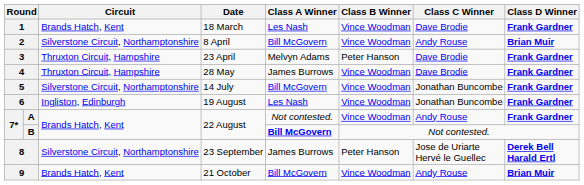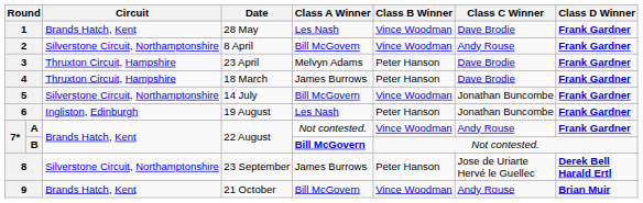1 | Date: 18 March -> 28 May
2 | Class D Winner: Brian Muir -> Frank Gardner
4 | Date: 28 May -> 18 March
4 | Class B Winner: Vince Woodman -> Peter Hanson
6 | Class B Winner: Vince Woodman -> Peter Hanson
